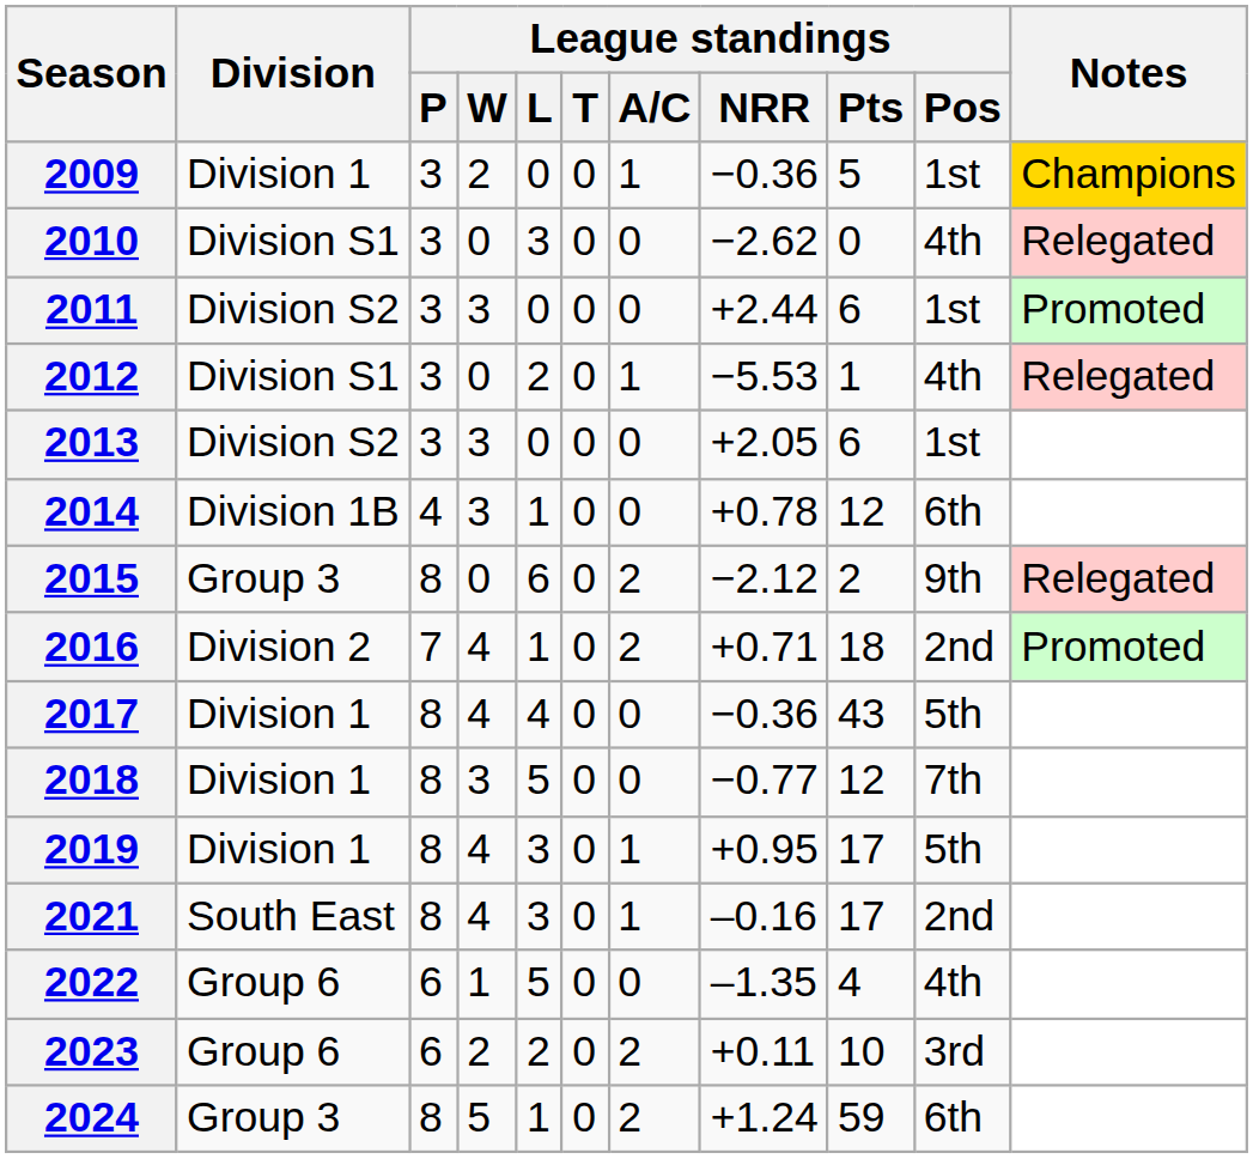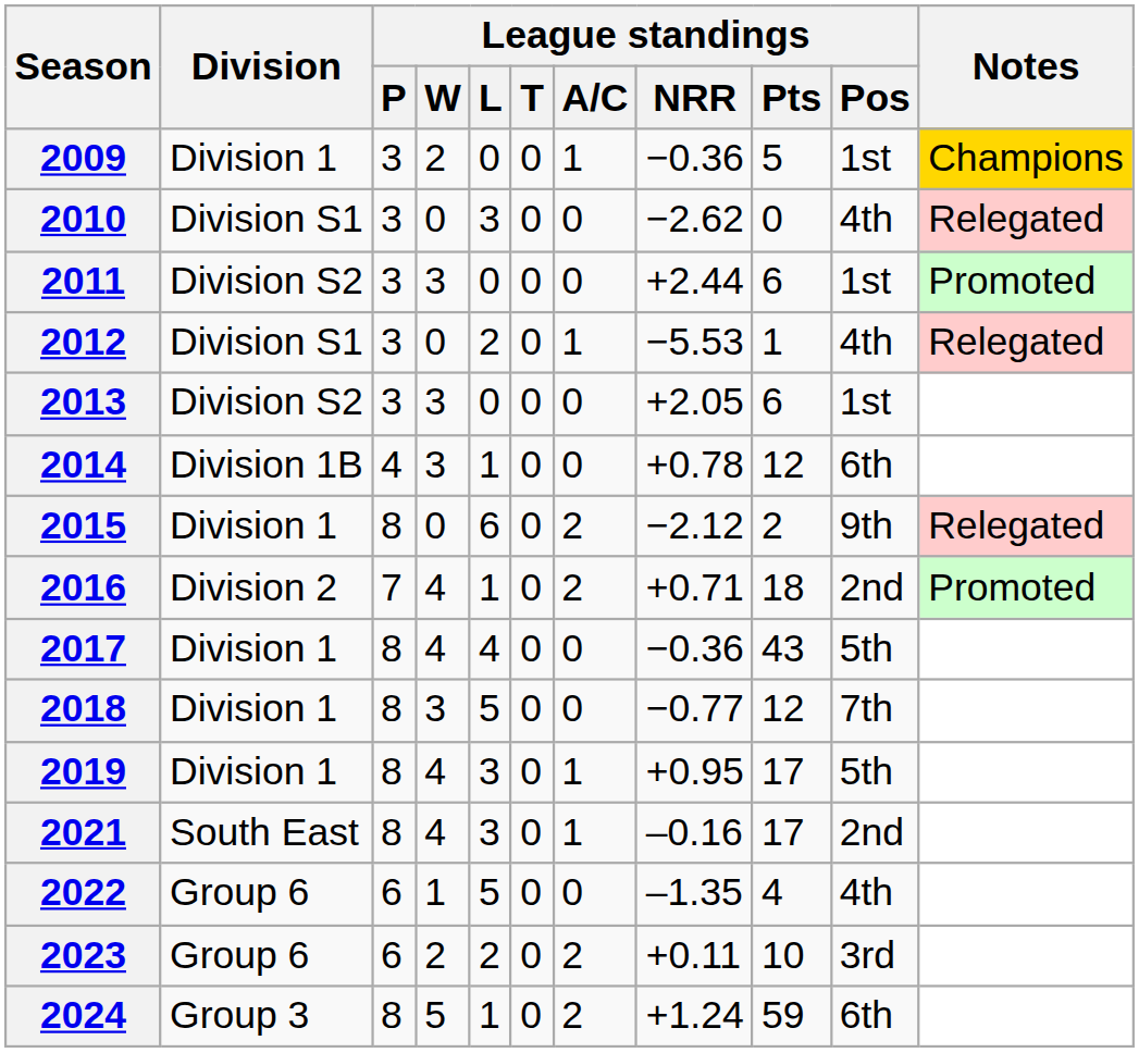2015 | Division: Group 3 -> Division 1
